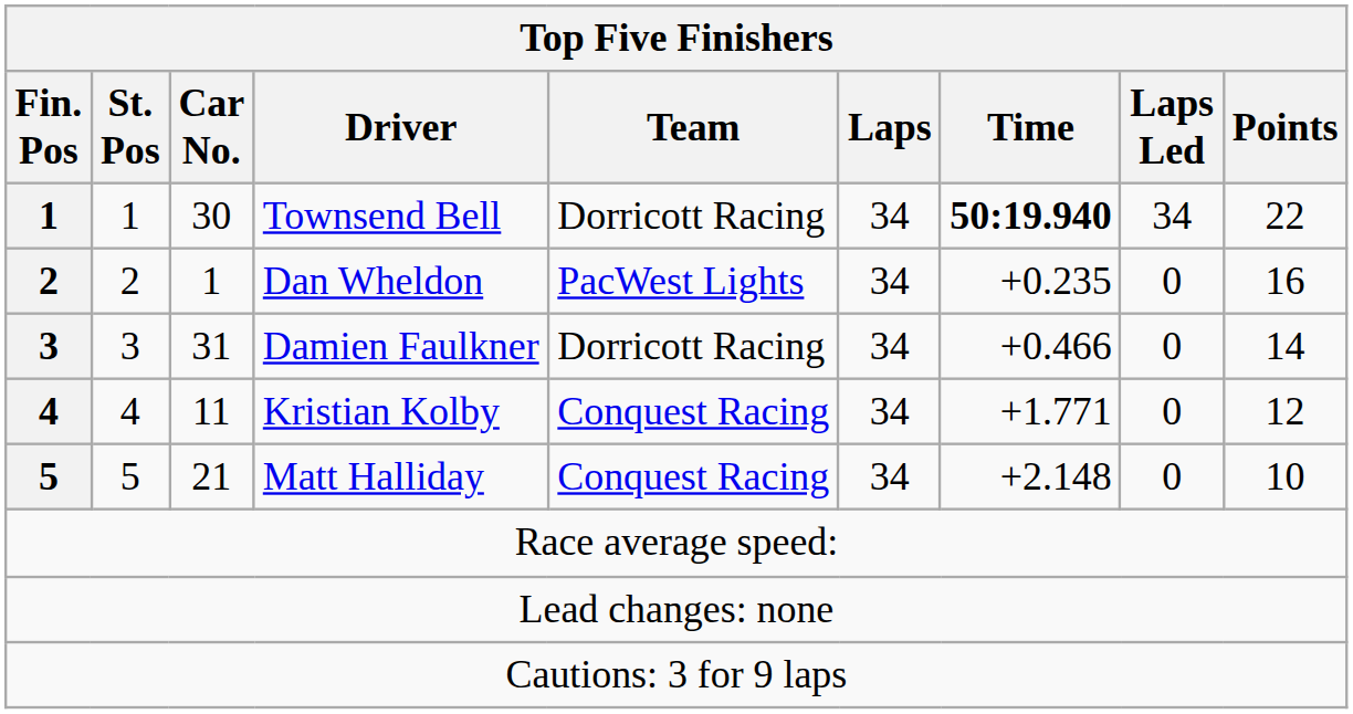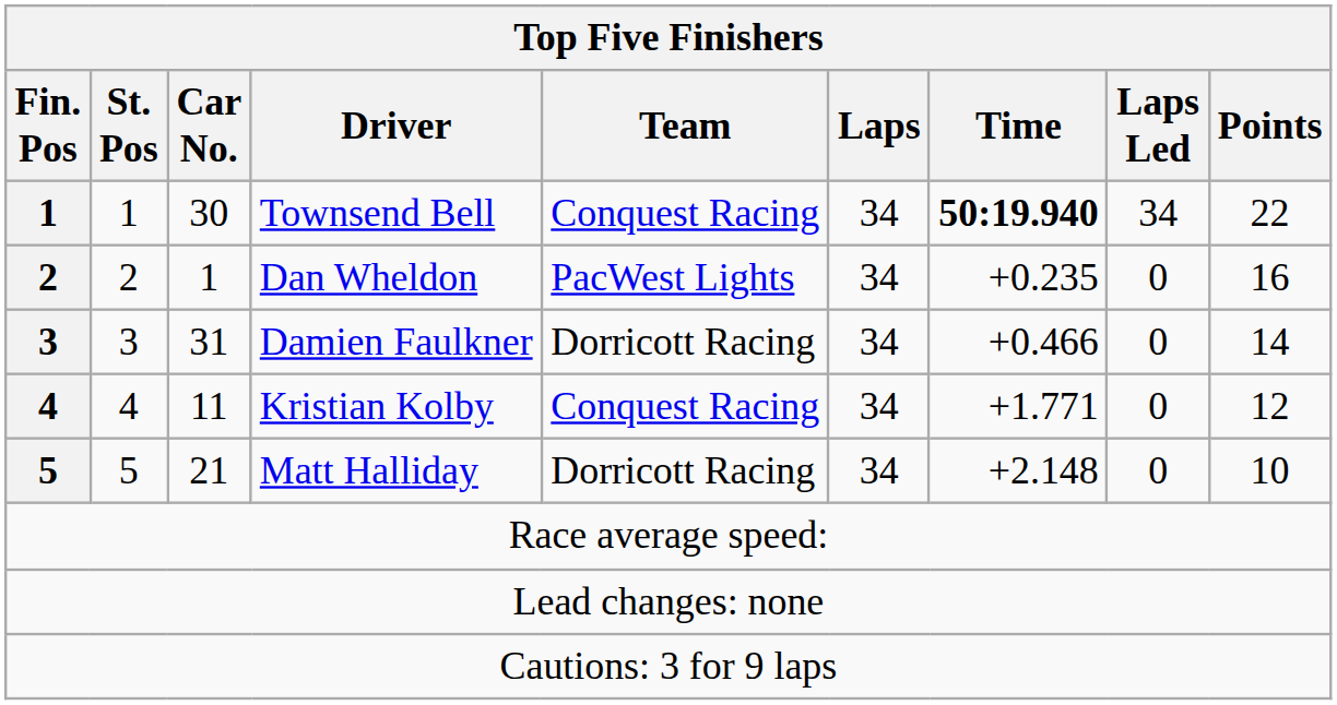Townsend Bell | Team: Dorricott Racing -> Conquest Racing
Matt Halliday | Team: Conquest Racing -> Dorricott Racing
